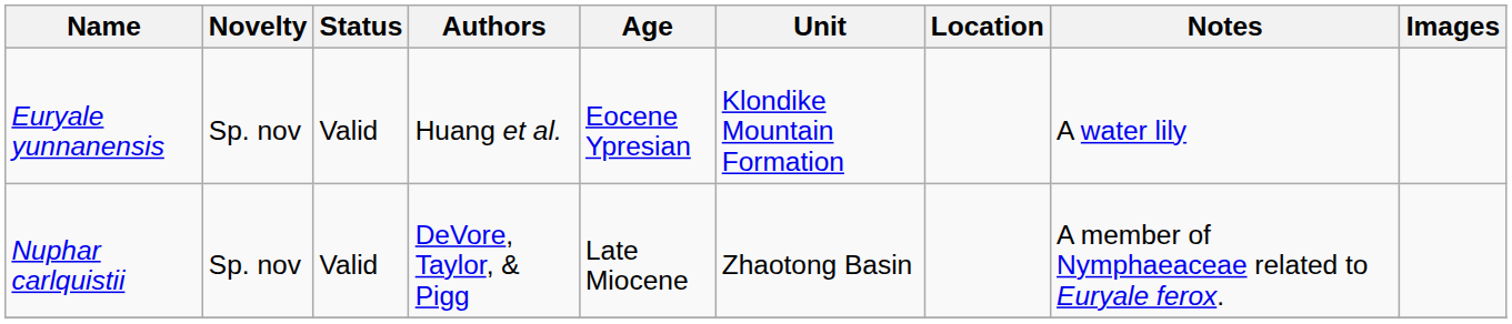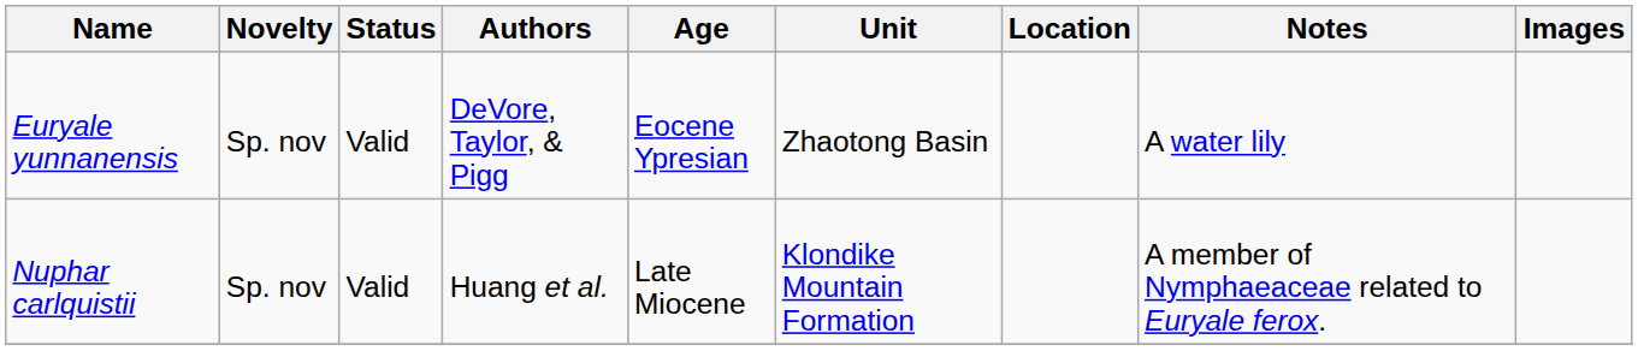Euryale yunnanensis | Authors: Huang et al. -> DeVore, Taylor, & Pigg
Euryale yunnanensis | Unit: Klondike Mountain Formation -> Zhaotong Basin
Nuphar carlquistii | Authors: DeVore, Taylor, & Pigg -> Huang et al.
Nuphar carlquistii | Unit: Zhaotong Basin -> Klondike Mountain Formation
